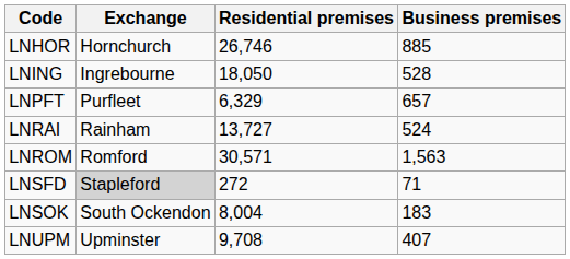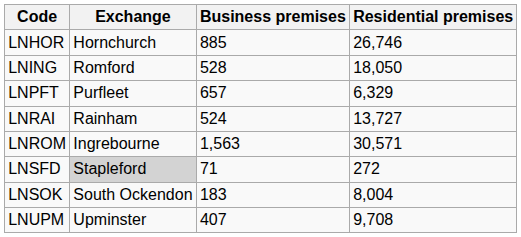columns swapped: Residential premises <-> Business premises
LNING | Exchange: Ingrebourne -> Romford
LNROM | Exchange: Romford -> Ingrebourne
